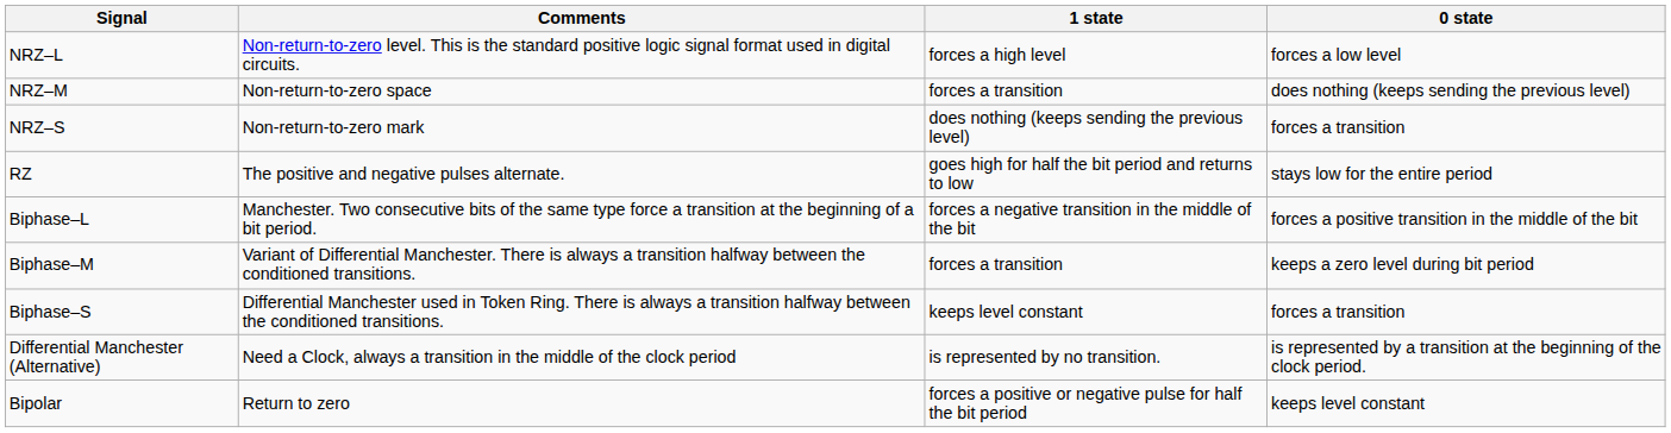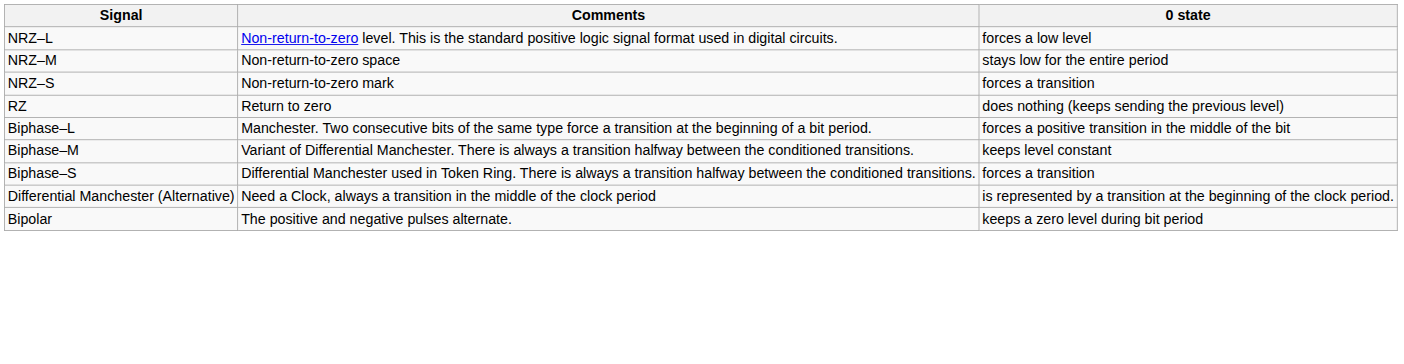- column: 1 state | forces a high level | forces a transition | does nothing (keeps sending the previous level) | goes high for half the bit period and returns to low | forces a negative transition in the middle of the bit | forces a transition | keeps level constant | is represented by no transition. | forces a positive or negative pulse for half the bit period
NRZ–M | 0 state: does nothing (keeps sending the previous level) -> stays low for the entire period
RZ | Comments: The positive and negative pulses alternate. -> Return to zero
RZ | 0 state: stays low for the entire period -> does nothing (keeps sending the previous level)
Biphase–M | 0 state: keeps a zero level during bit period -> keeps level constant
Bipolar | Comments: Return to zero -> The positive and negative pulses alternate.
Bipolar | 0 state: keeps level constant -> keeps a zero level during bit period
